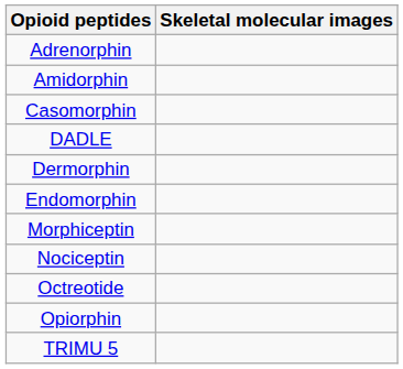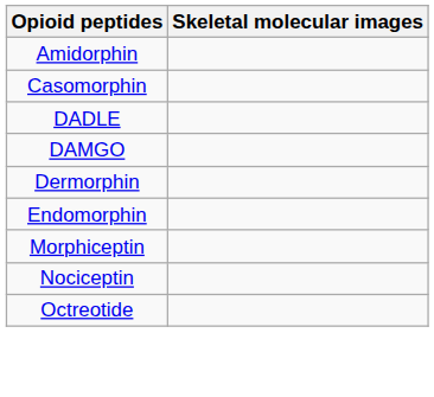- row: Adrenorphin
+ row: DAMGO
- row: Opiorphin
- row: TRIMU 5
